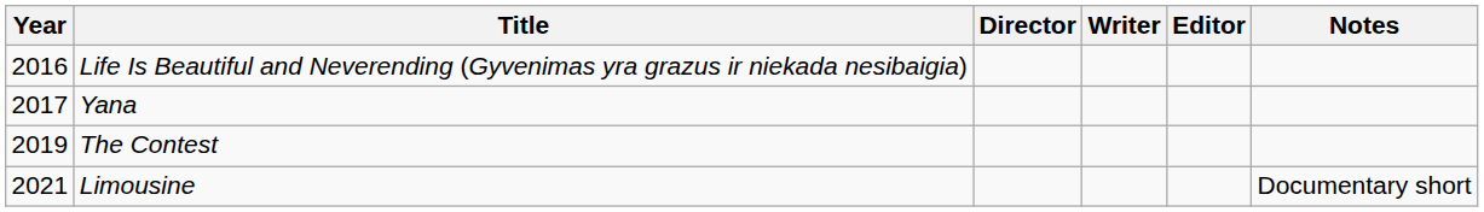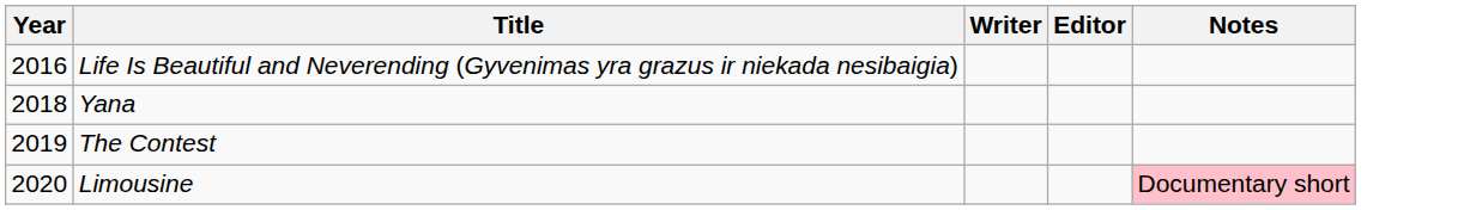- column: Director
Yana | Year: 2017 -> 2018
Limousine | Year: 2021 -> 2020
Limousine | Notes: no background -> pink background
